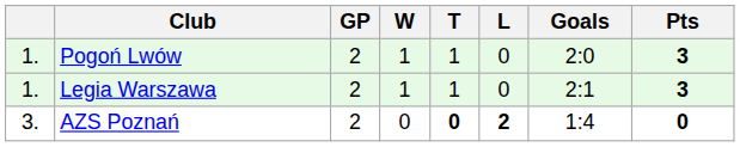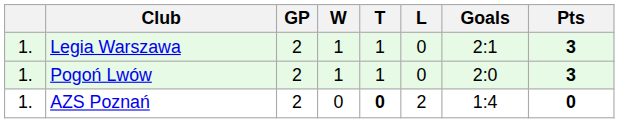rows swapped: Pogoń Lwów <-> Legia Warszawa
AZS Poznań | column 1: 3. -> 1.
AZS Poznań | L: bold -> normal
